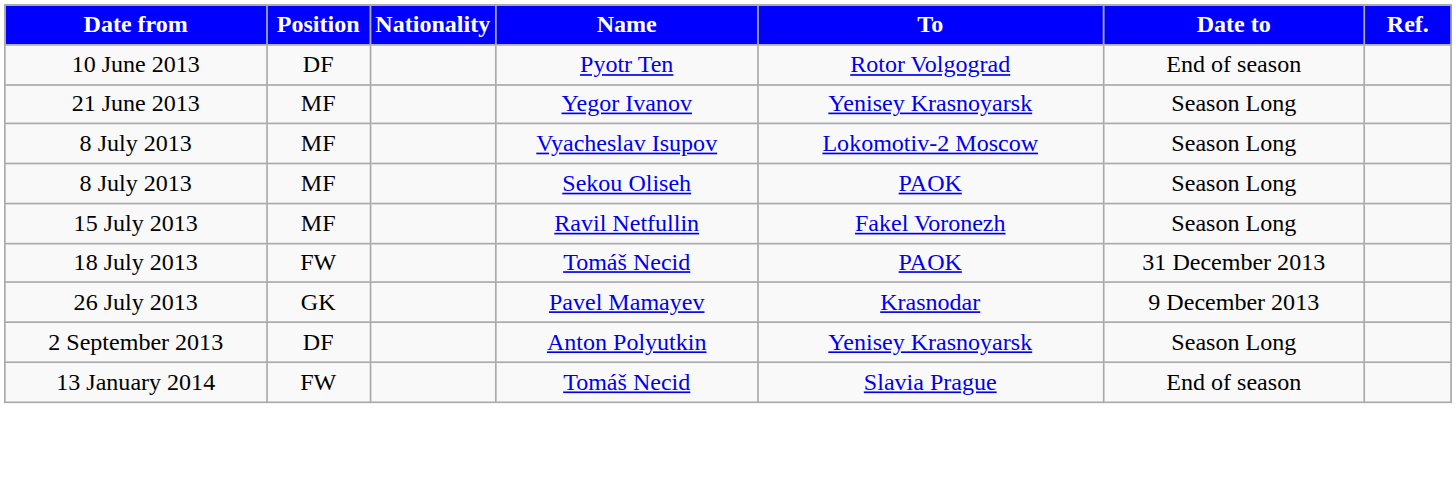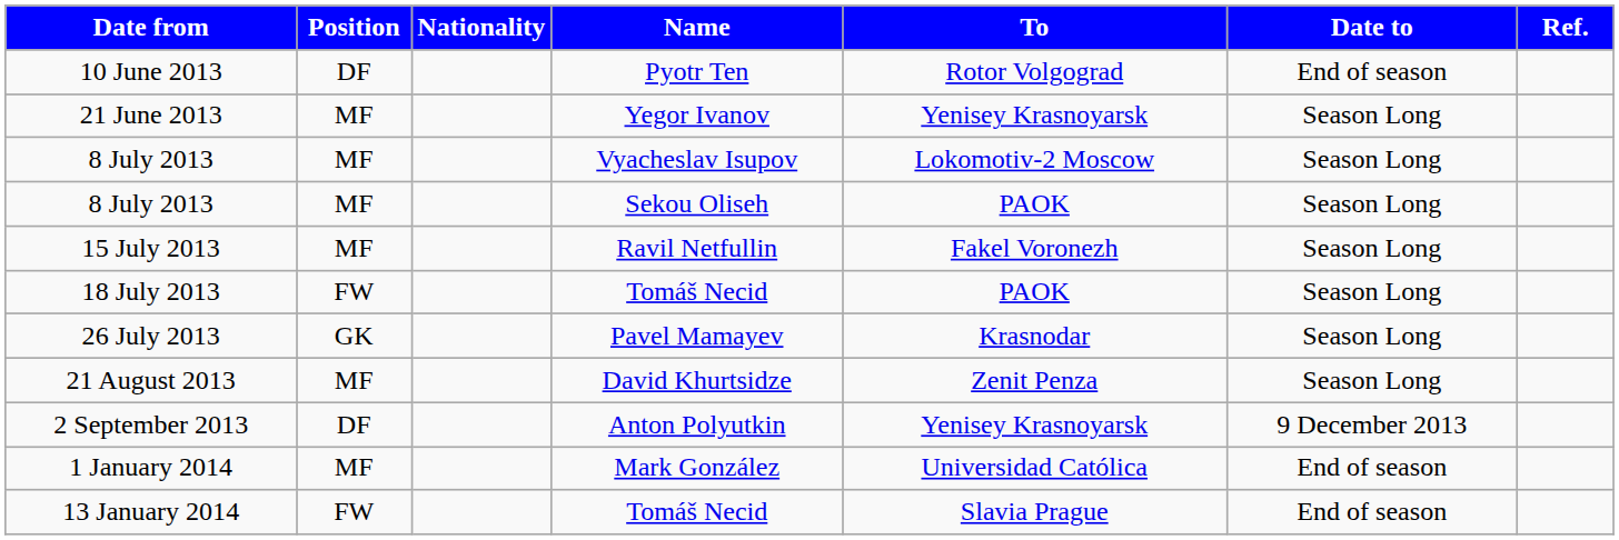18 July 2013 | Date to: 31 December 2013 -> Season Long
26 July 2013 | Date to: 9 December 2013 -> Season Long
+ row: 21 August 2013 | MF | David Khurtsidze | Zenit Penza | Season Long
2 September 2013 | Date to: Season Long -> 9 December 2013
+ row: 1 January 2014 | MF | Mark González | Universidad Católica | End of season
